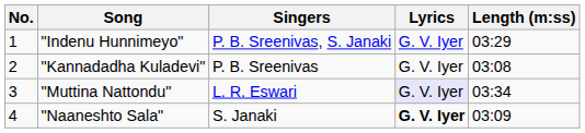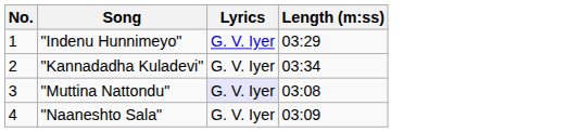- column: Singers | P. B. Sreenivas, S. Janaki | P. B. Sreenivas | L. R. Eswari | S. Janaki
"Kannadadha Kuladevi" | Length (m:ss): 03:08 -> 03:34
"Muttina Nattondu" | Length (m:ss): 03:34 -> 03:08
"Naaneshto Sala" | Lyrics: bold -> normal
